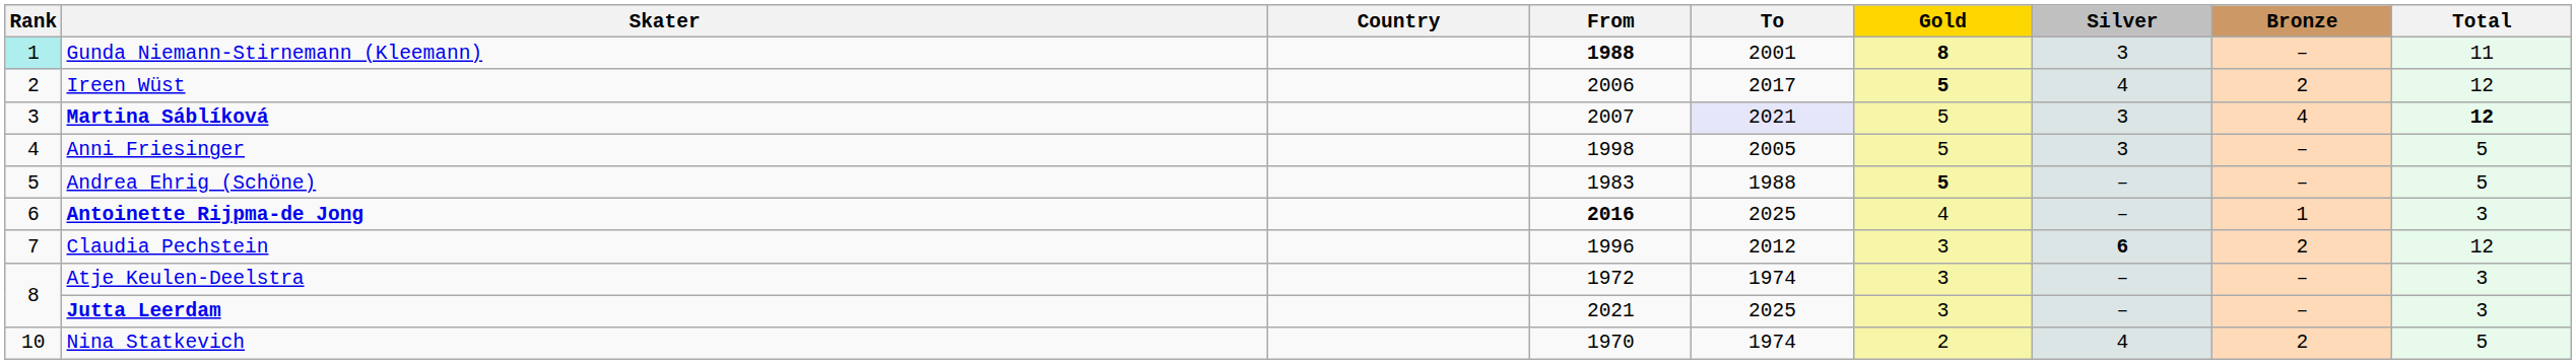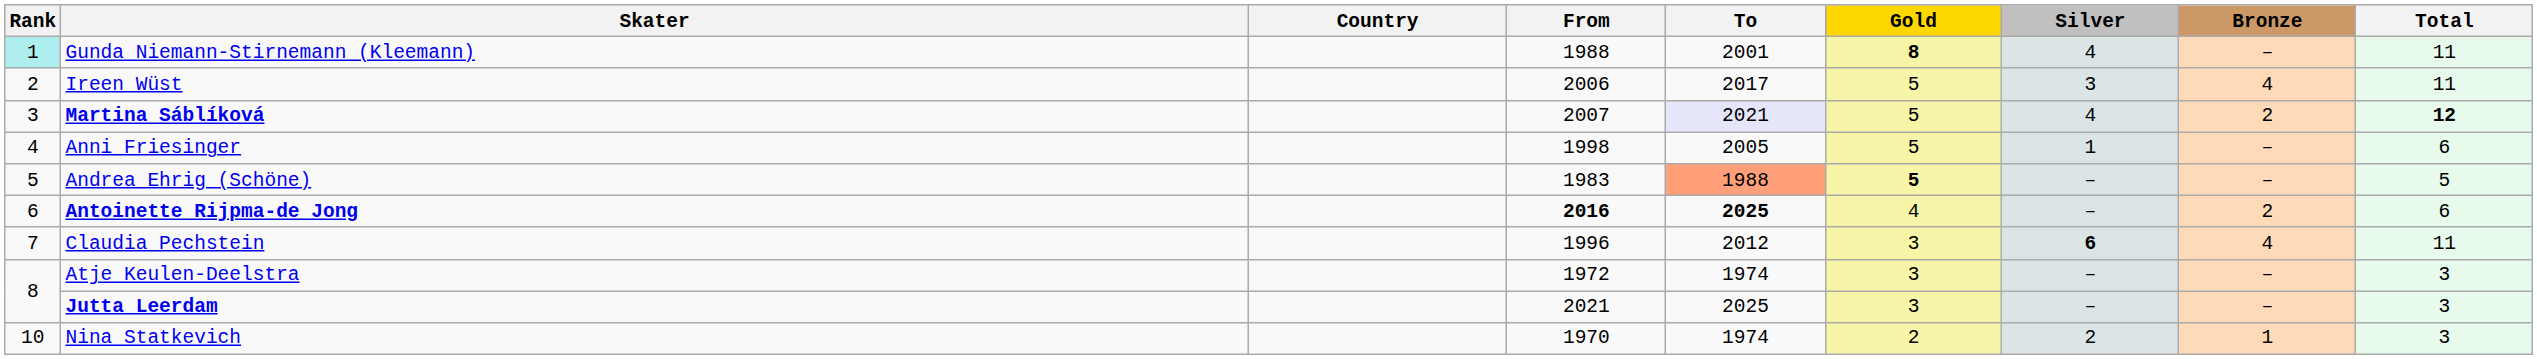Gunda Niemann-Stirnemann (Kleemann) | From: bold -> normal
Gunda Niemann-Stirnemann (Kleemann) | Silver: 3 -> 4
Ireen Wüst | Gold: bold -> normal
Ireen Wüst | Silver: 4 -> 3
Ireen Wüst | Bronze: 2 -> 4
Ireen Wüst | Total: 12 -> 11
Martina Sáblíková | Silver: 3 -> 4
Martina Sáblíková | Bronze: 4 -> 2
Anni Friesinger | Silver: 3 -> 1
Anni Friesinger | Total: 5 -> 6
Andrea Ehrig (Schöne) | To: no background -> lightsalmon background
Antoinette Rijpma-de Jong | To: normal -> bold
Antoinette Rijpma-de Jong | Bronze: 1 -> 2
Antoinette Rijpma-de Jong | Total: 3 -> 6
Claudia Pechstein | Bronze: 2 -> 4
Claudia Pechstein | Total: 12 -> 11
Nina Statkevich | Silver: 4 -> 2
Nina Statkevich | Bronze: 2 -> 1
Nina Statkevich | Total: 5 -> 3
